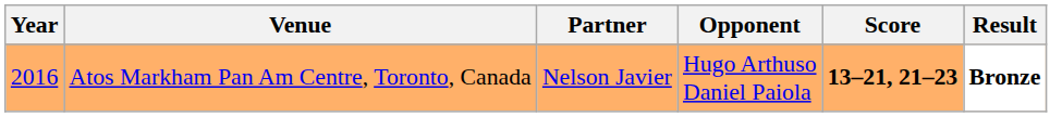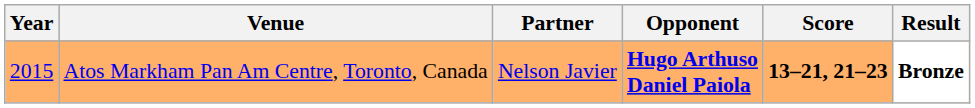Atos Markham Pan Am Centre, Toronto, Canada | Year: 2016 -> 2015
Atos Markham Pan Am Centre, Toronto, Canada | Opponent: normal -> bold
